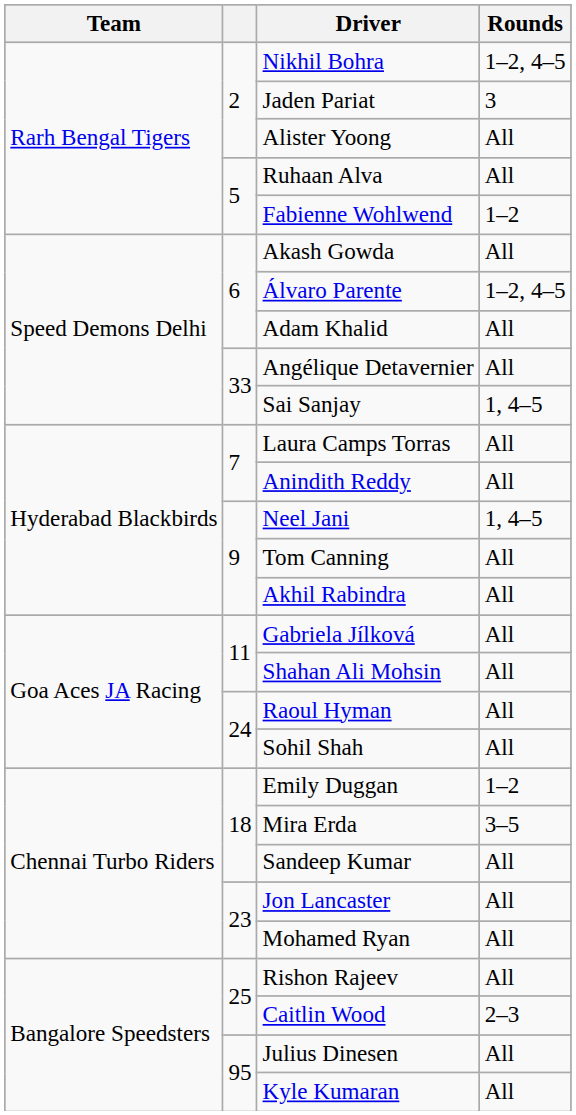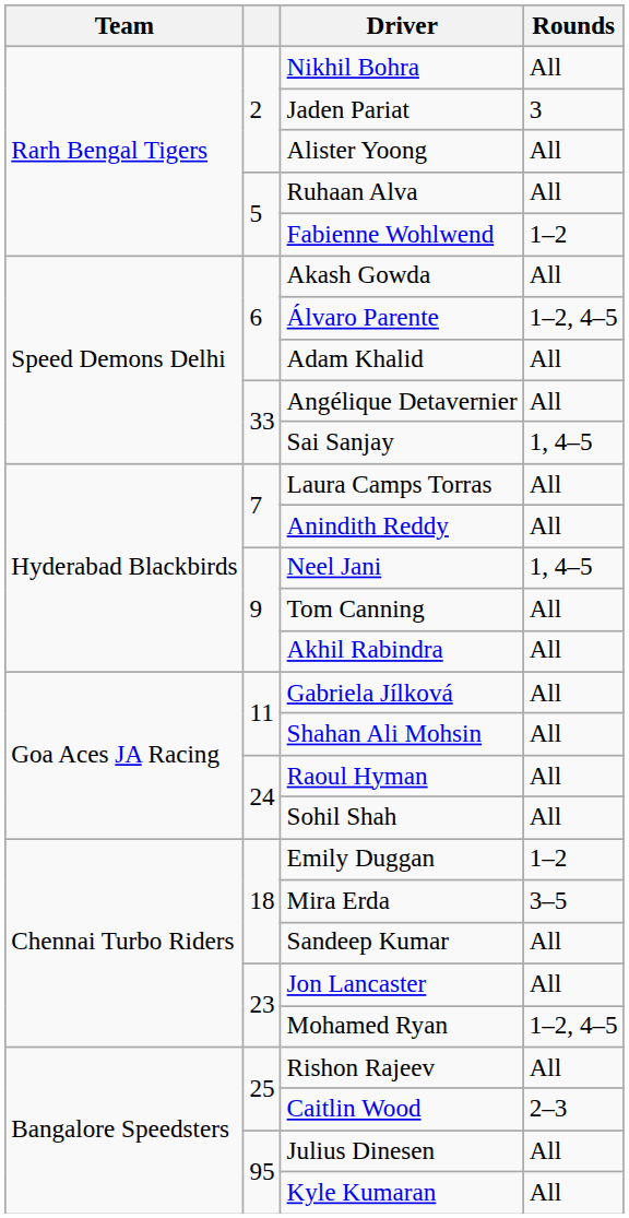Nikhil Bohra | Rounds: 1–2, 4–5 -> All
Mohamed Ryan | Rounds: All -> 1–2, 4–5
